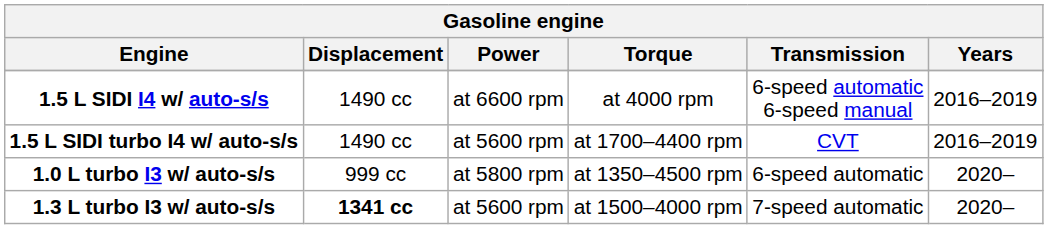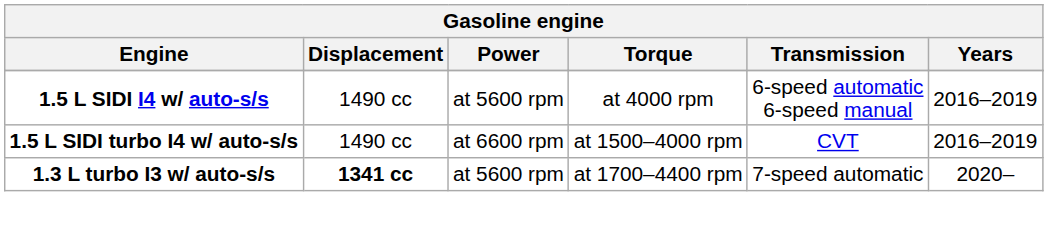1.5 L SIDI I4 w/ auto-s/s | Power: at 6600 rpm -> at 5600 rpm
1.5 L SIDI turbo I4 w/ auto-s/s | Power: at 5600 rpm -> at 6600 rpm
1.5 L SIDI turbo I4 w/ auto-s/s | Torque: at 1700–4400 rpm -> at 1500–4000 rpm
- row: 1.0 L turbo I3 w/ auto-s/s | 999 cc | at 5800 rpm | at 1350–4500 rpm | 6-speed automatic | 2020–
1.3 L turbo I3 w/ auto-s/s | Torque: at 1500–4000 rpm -> at 1700–4400 rpm
